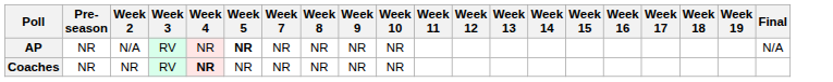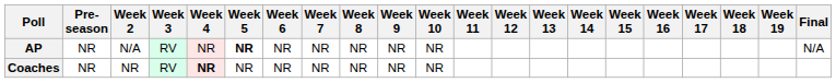+ column: Week 6 | NR | NR
